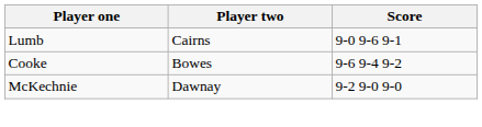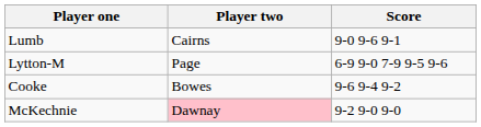+ row: Lytton-M | Page | 6-9 9-0 7-9 9-5 9-6
McKechnie | Player two: no background -> pink background
